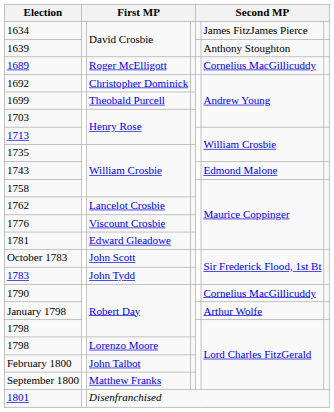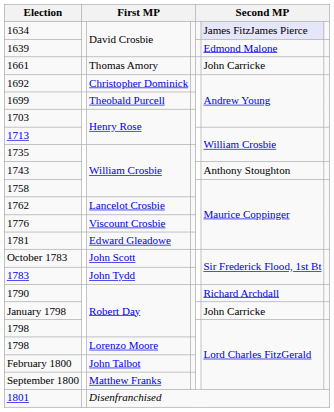1634 | column 6: no background -> lavender background
1639 | column 6: Anthony Stoughton -> Edmond Malone
+ row: 1661 | Thomas Amory | John Carricke
- row: 1689 | Roger McElligott | Cornelius MacGillicuddy
1743 | column 6: Edmond Malone -> Anthony Stoughton
1790 | column 6: Cornelius MacGillicuddy -> Richard Archdall
January 1798 | column 6: Arthur Wolfe -> John Carricke
